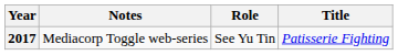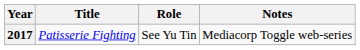columns swapped: Title <-> Notes
